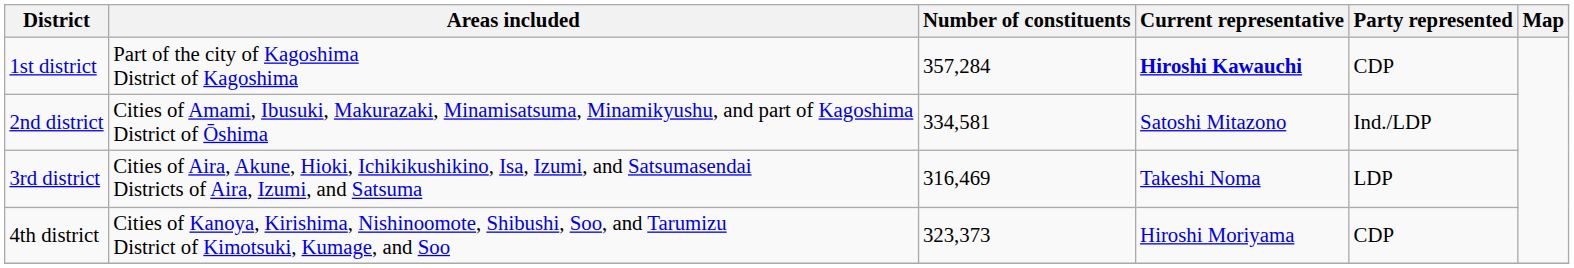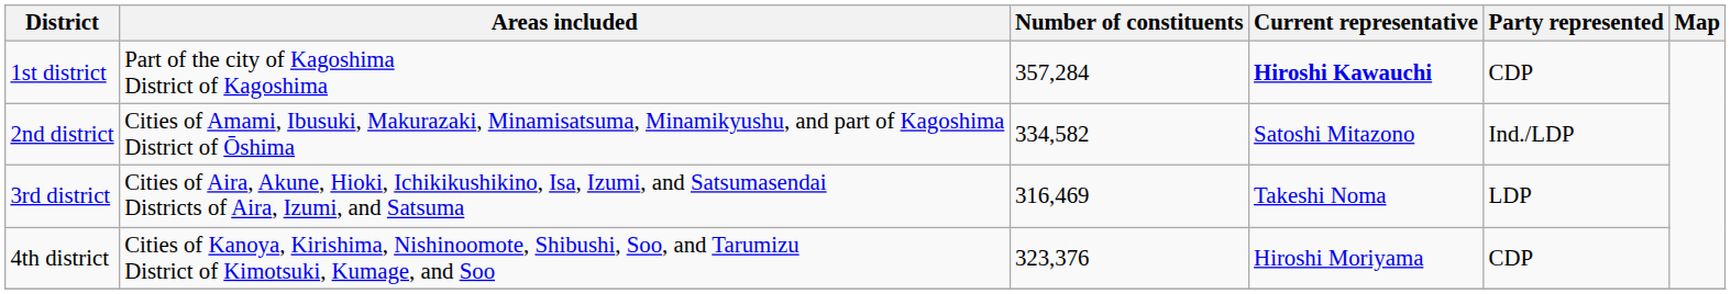2nd district | Number of constituents: 334,581 -> 334,582
4th district | Number of constituents: 323,373 -> 323,376
